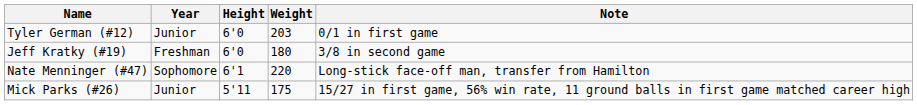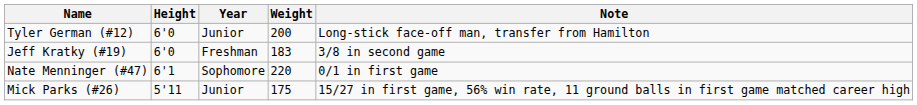columns swapped: Year <-> Height
Tyler German (#12) | Weight: 203 -> 200
Tyler German (#12) | Note: 0/1 in first game -> Long-stick face-off man, transfer from Hamilton
Jeff Kratky (#19) | Weight: 180 -> 183
Nate Menninger (#47) | Note: Long-stick face-off man, transfer from Hamilton -> 0/1 in first game
